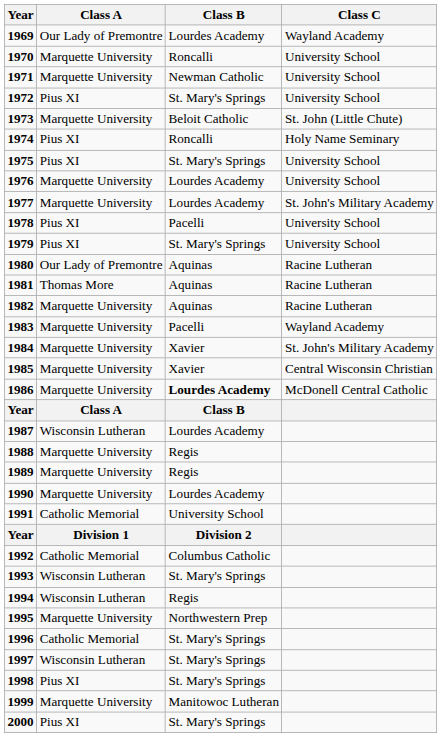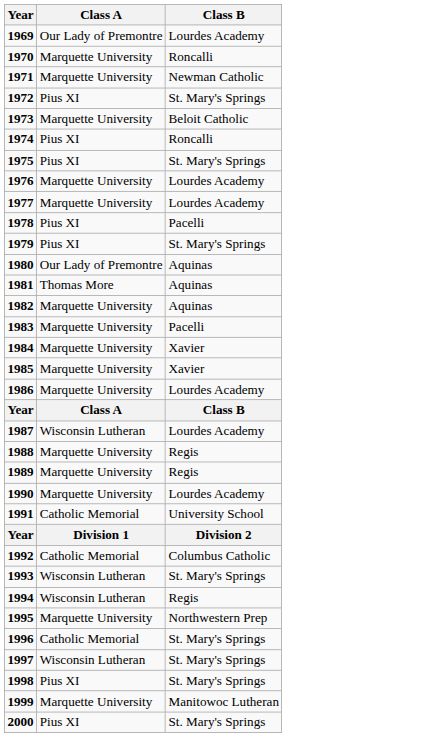- column: Class C | Wayland Academy | University School | University School | University School | St. John (Little Chute) | Holy Name Seminary | University School | University School | St. John's Military Academy | University School | University School | Racine Lutheran | Racine Lutheran | Racine Lutheran | Wayland Academy | St. John's Military Academy | Central Wisconsin Christian | McDonell Central Catholic
1986 | Class B: bold -> normal
